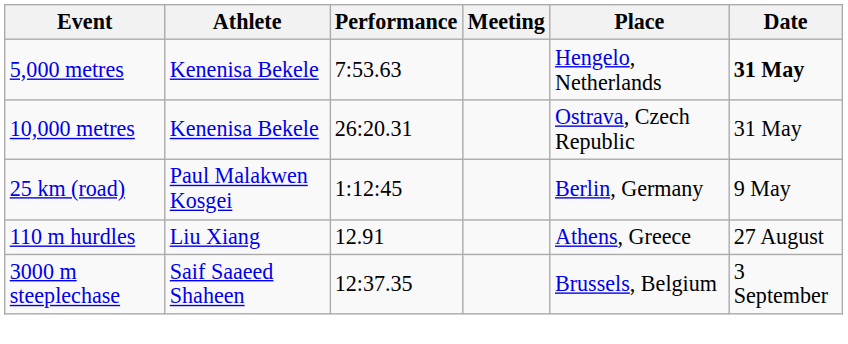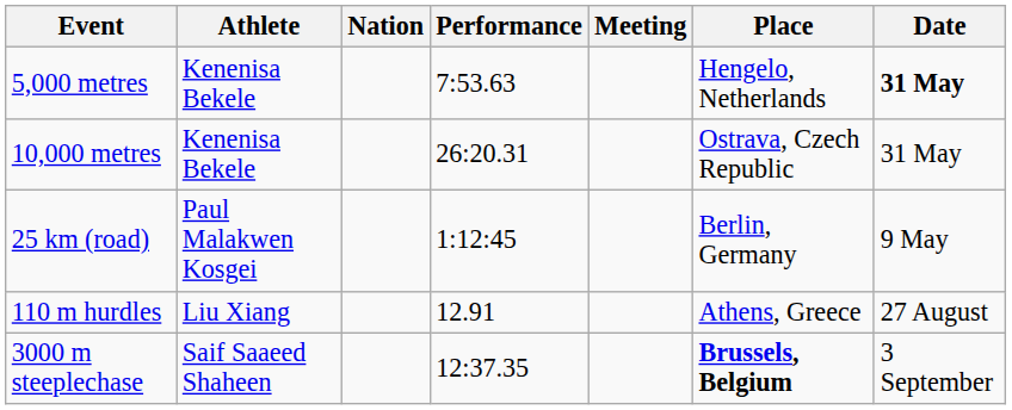+ column: Nation
3000 m steeplechase | Place: normal -> bold
